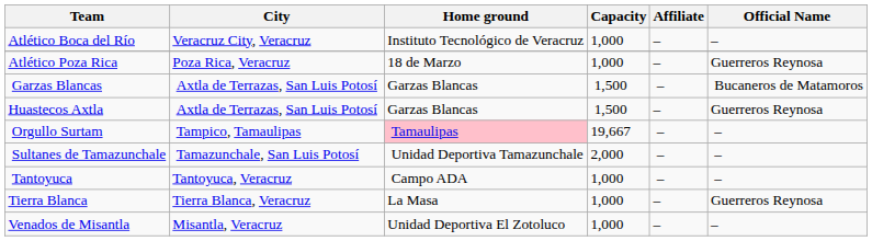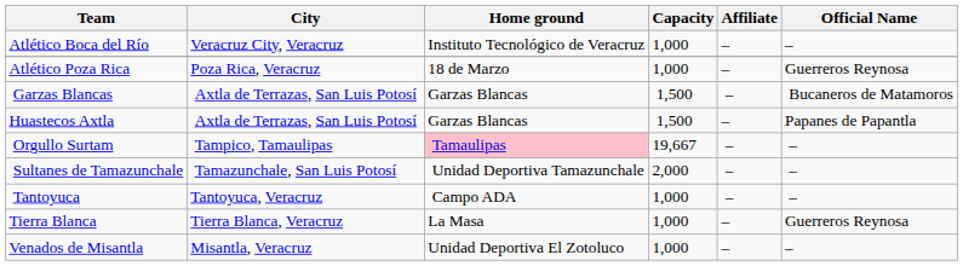Huastecos Axtla | Official Name: Guerreros Reynosa -> Papanes de Papantla
